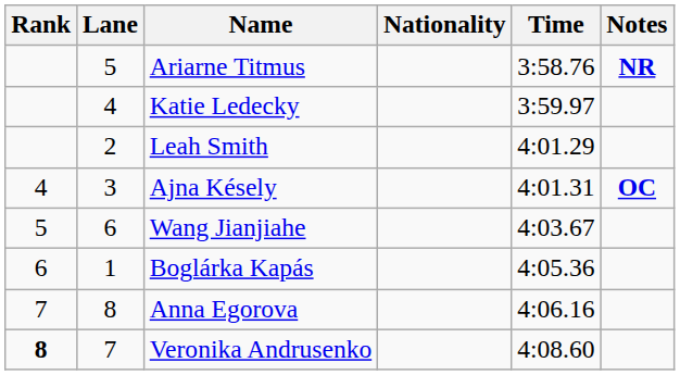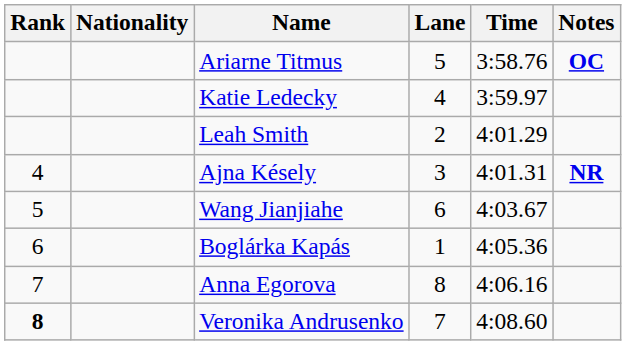columns swapped: Lane <-> Nationality
Ariarne Titmus | Notes: NR -> OC
Ajna Késely | Notes: OC -> NR
